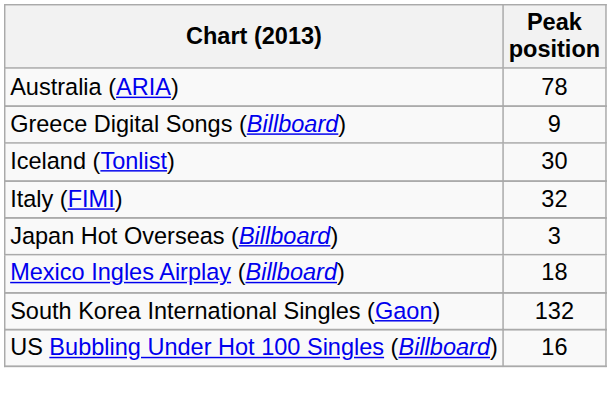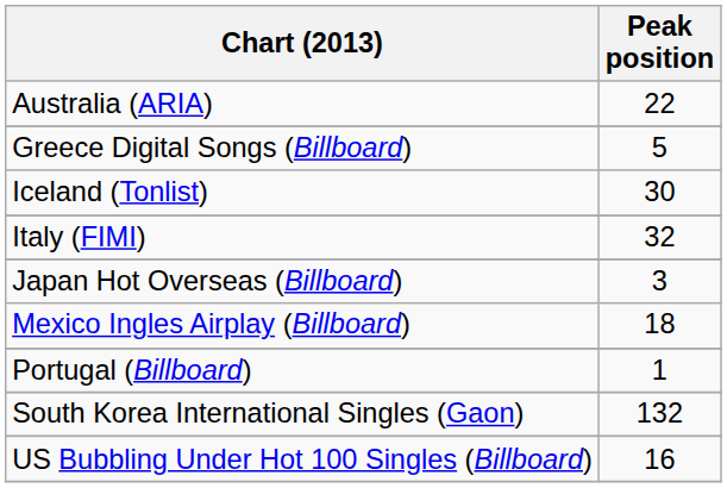Australia (ARIA) | Peak position: 78 -> 22
Greece Digital Songs (Billboard) | Peak position: 9 -> 5
+ row: Portugal (Billboard) | 1
